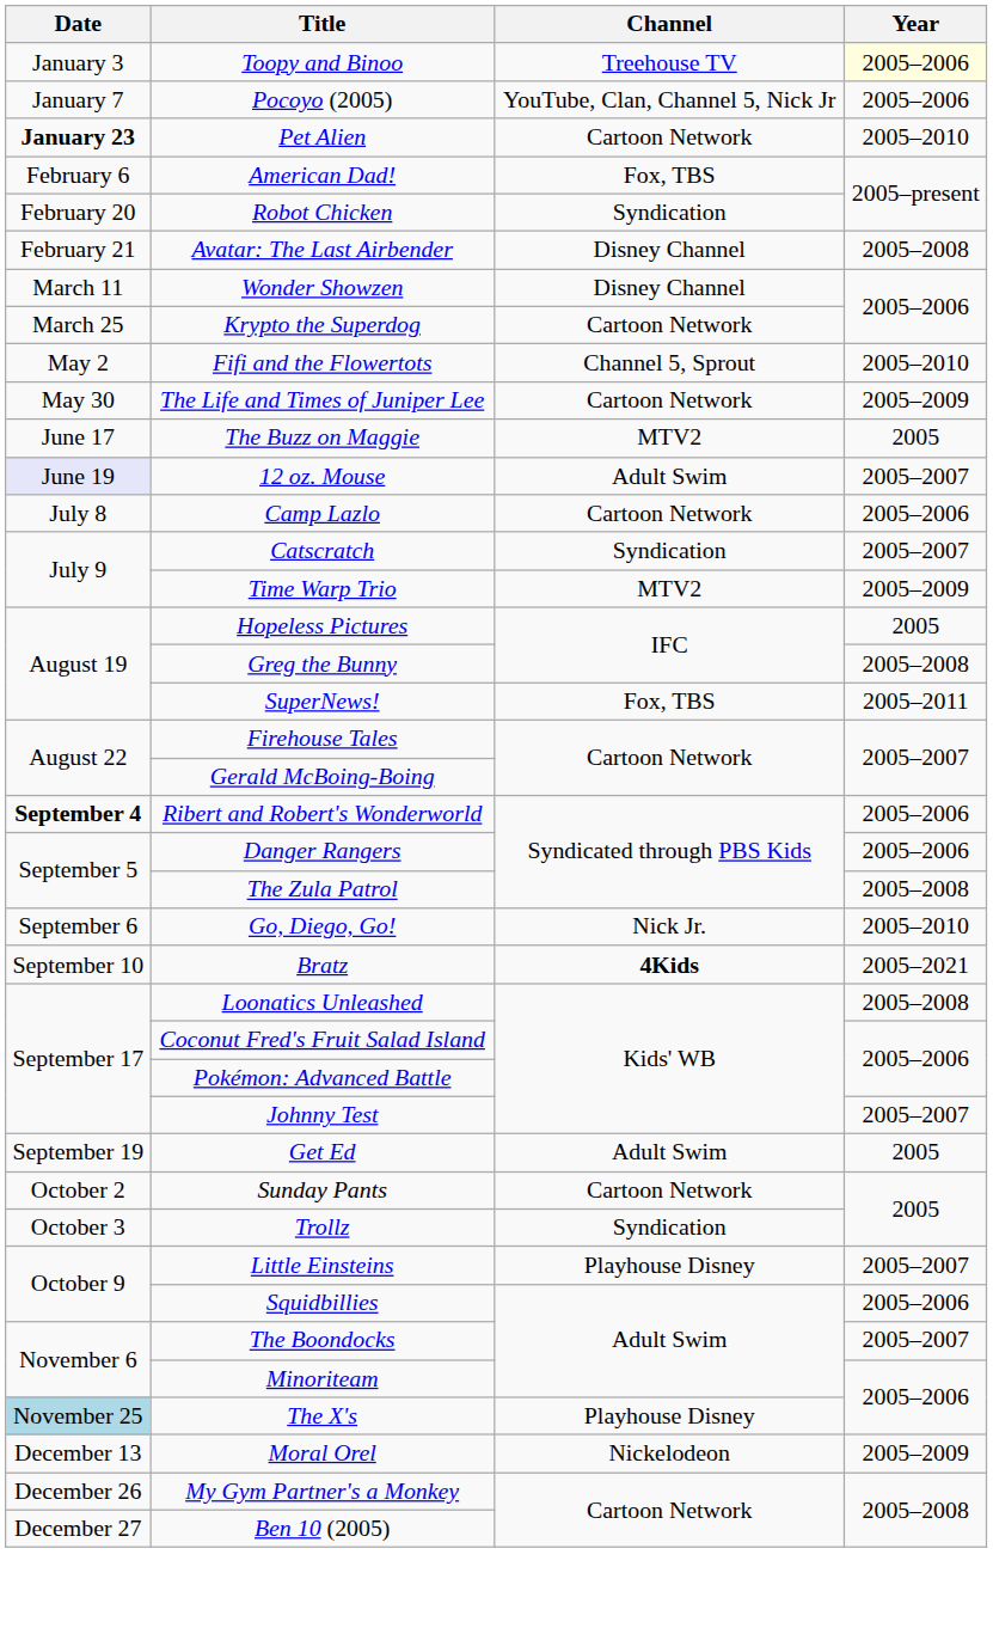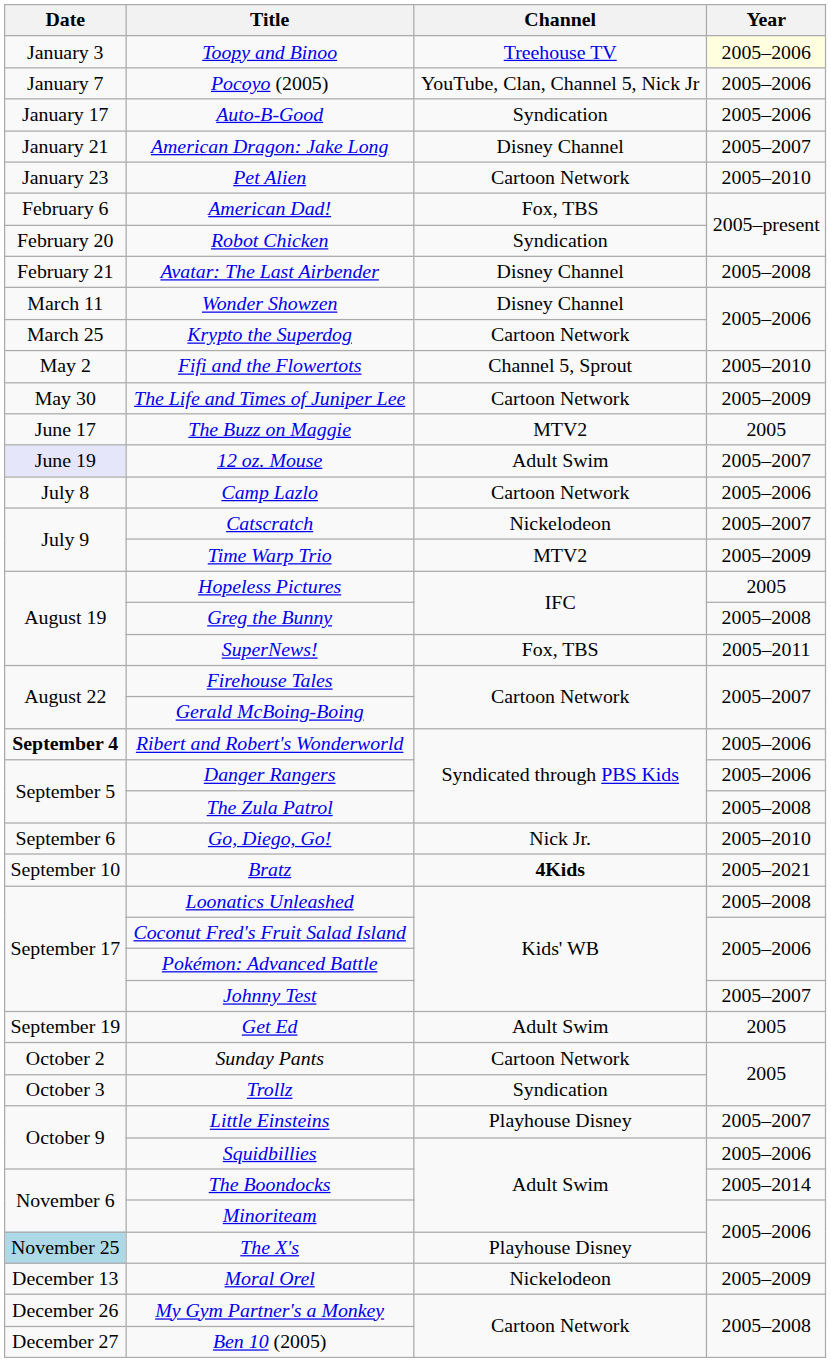+ row: January 17 | Auto-B-Good | Syndication | 2005–2006
+ row: January 21 | American Dragon: Jake Long | Disney Channel | 2005–2007
Pet Alien | Date: bold -> normal
Catscratch | Channel: Syndication -> Nickelodeon
The Boondocks | Year: 2005–2007 -> 2005–2014
